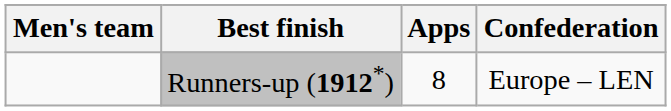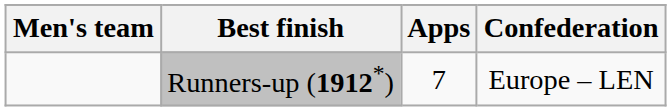Runners-up (1912*) | Apps: 8 -> 7
